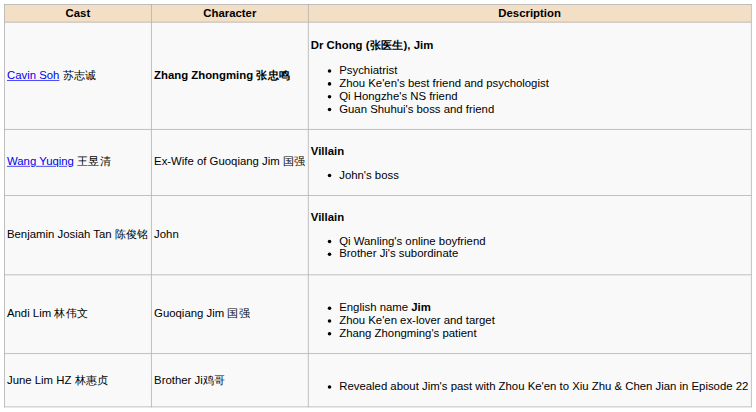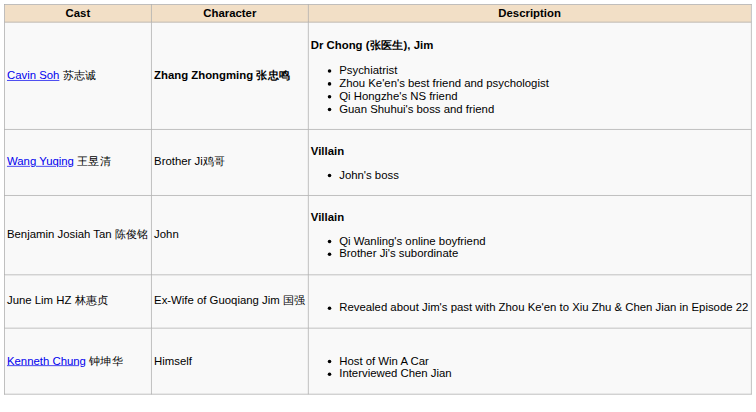Wang Yuqing 王昱清 | Character: Ex-Wife of Guoqiang Jim 国强 -> Brother Ji鸡哥
- row: Andi Lim 林伟文 | Guoqiang Jim 国强 | English name Jim Zhou Ke'en ex-lover and target Zhang Zhongming's patient
June Lim HZ 林惠贞 | Character: Brother Ji鸡哥 -> Ex-Wife of Guoqiang Jim 国强
+ row: Kenneth Chung 钟坤华 | Himself | Host of Win A Car Interviewed Chen Jian
